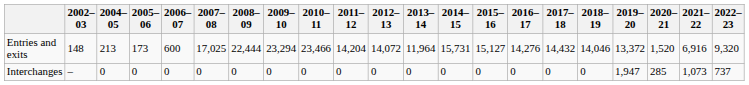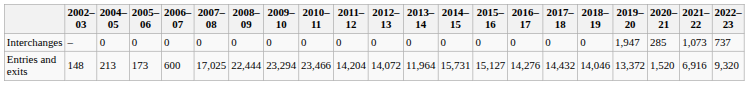rows swapped: Entries and exits <-> Interchanges
